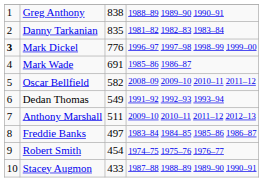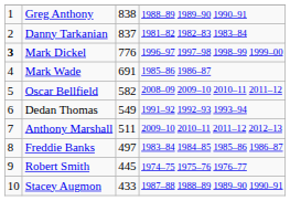Danny Tarkanian | column 3: 835 -> 837
Robert Smith | column 3: 454 -> 445
